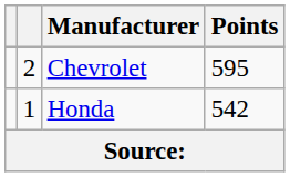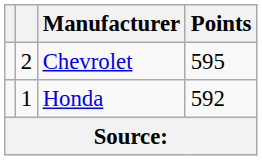Honda | Points: 542 -> 592
